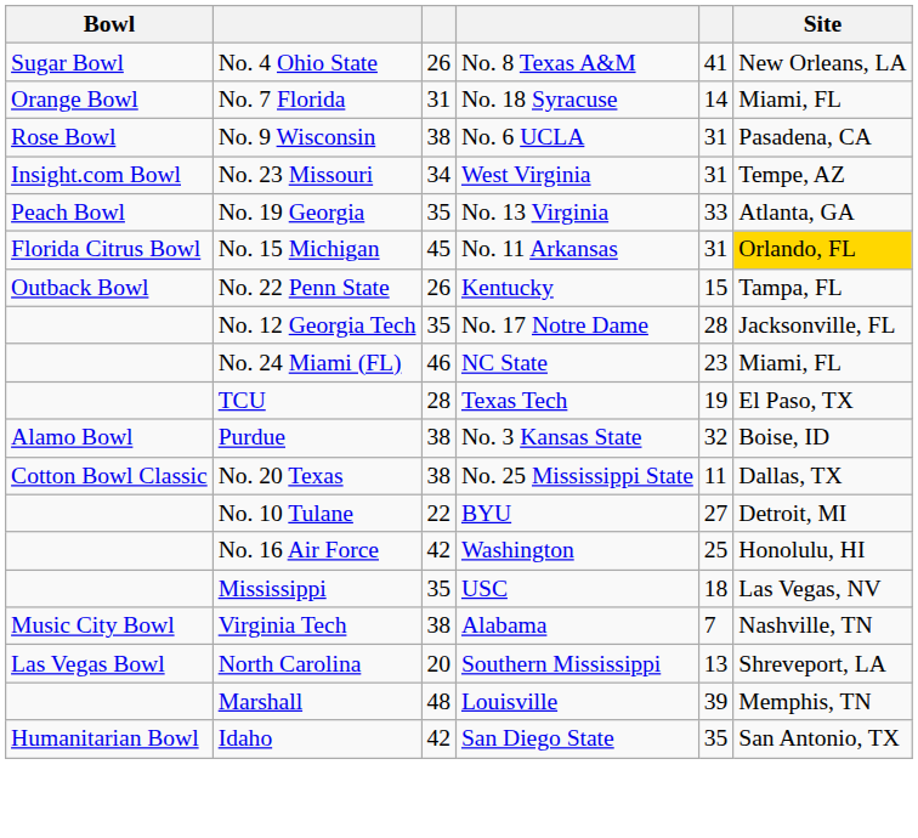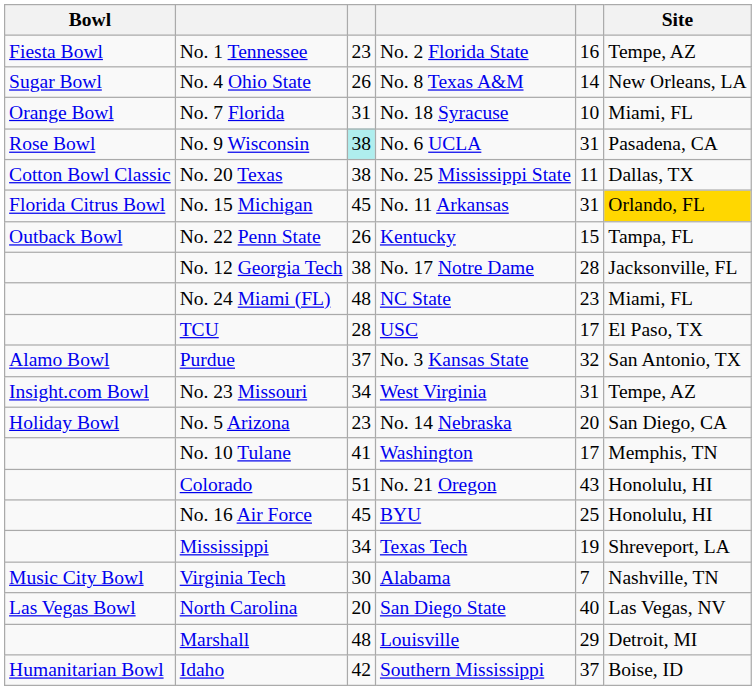+ row: Fiesta Bowl | No. 1 Tennessee | 23 | No. 2 Florida State | 16 | Tempe, AZ
No. 4 Ohio State | column 5: 41 -> 14
No. 7 Florida | column 5: 14 -> 10
No. 9 Wisconsin | column 3: no background -> paleturquoise background
rows swapped: No. 20 Texas <-> No. 23 Missouri
- row: Peach Bowl | No. 19 Georgia | 35 | No. 13 Virginia | 33 | Atlanta, GA
No. 12 Georgia Tech | column 3: 35 -> 38
No. 24 Miami (FL) | column 3: 46 -> 48
TCU | column 4: Texas Tech -> USC
TCU | column 5: 19 -> 17
Purdue | column 3: 38 -> 37
Purdue | Site: Boise, ID -> San Antonio, TX
+ row: Holiday Bowl | No. 5 Arizona | 23 | No. 14 Nebraska | 20 | San Diego, CA
No. 10 Tulane | column 3: 22 -> 41
No. 10 Tulane | column 4: BYU -> Washington
No. 10 Tulane | column 5: 27 -> 17
No. 10 Tulane | Site: Detroit, MI -> Memphis, TN
+ row: Colorado | 51 | No. 21 Oregon | 43 | Honolulu, HI
No. 16 Air Force | column 3: 42 -> 45
No. 16 Air Force | column 4: Washington -> BYU
Mississippi | column 3: 35 -> 34
Mississippi | column 4: USC -> Texas Tech
Mississippi | column 5: 18 -> 19
Mississippi | Site: Las Vegas, NV -> Shreveport, LA
Virginia Tech | column 3: 38 -> 30
North Carolina | column 4: Southern Mississippi -> San Diego State
North Carolina | column 5: 13 -> 40
North Carolina | Site: Shreveport, LA -> Las Vegas, NV
Marshall | column 5: 39 -> 29
Marshall | Site: Memphis, TN -> Detroit, MI
Idaho | column 4: San Diego State -> Southern Mississippi
Idaho | column 5: 35 -> 37
Idaho | Site: San Antonio, TX -> Boise, ID
